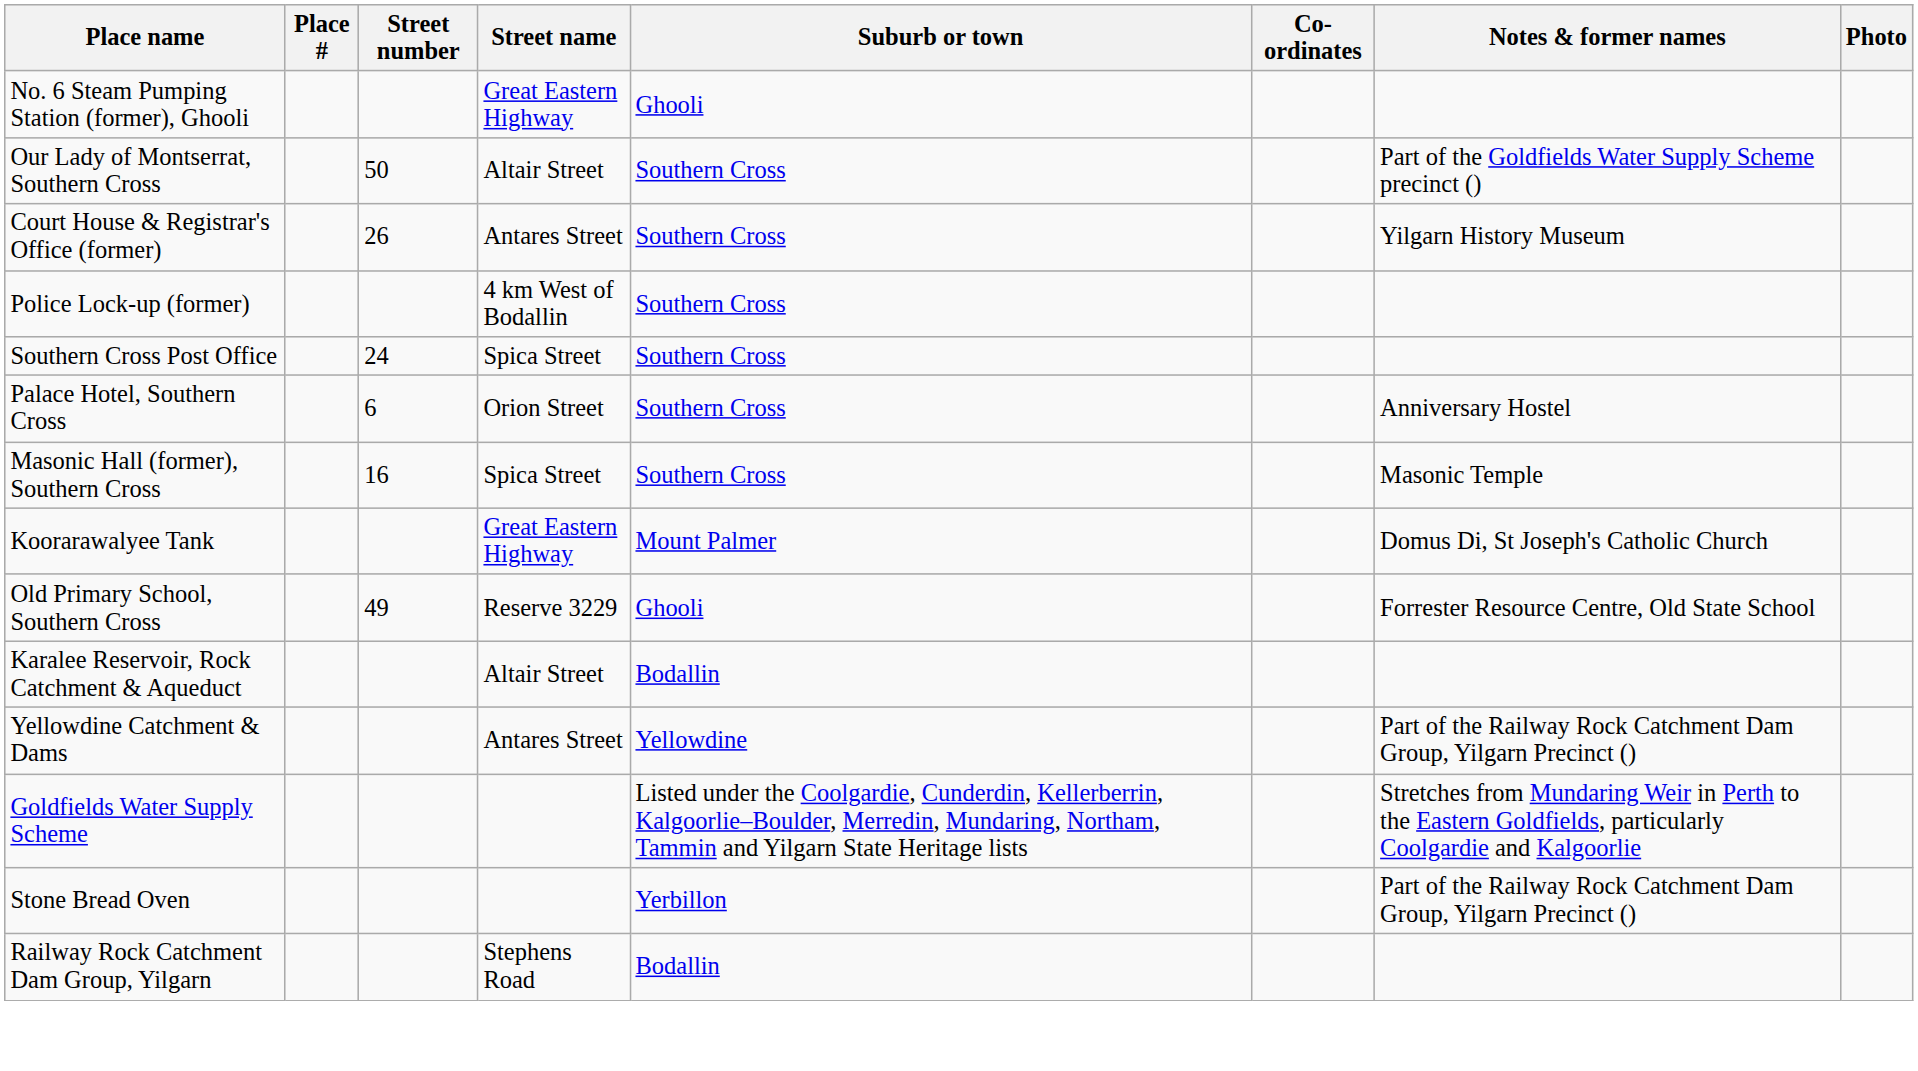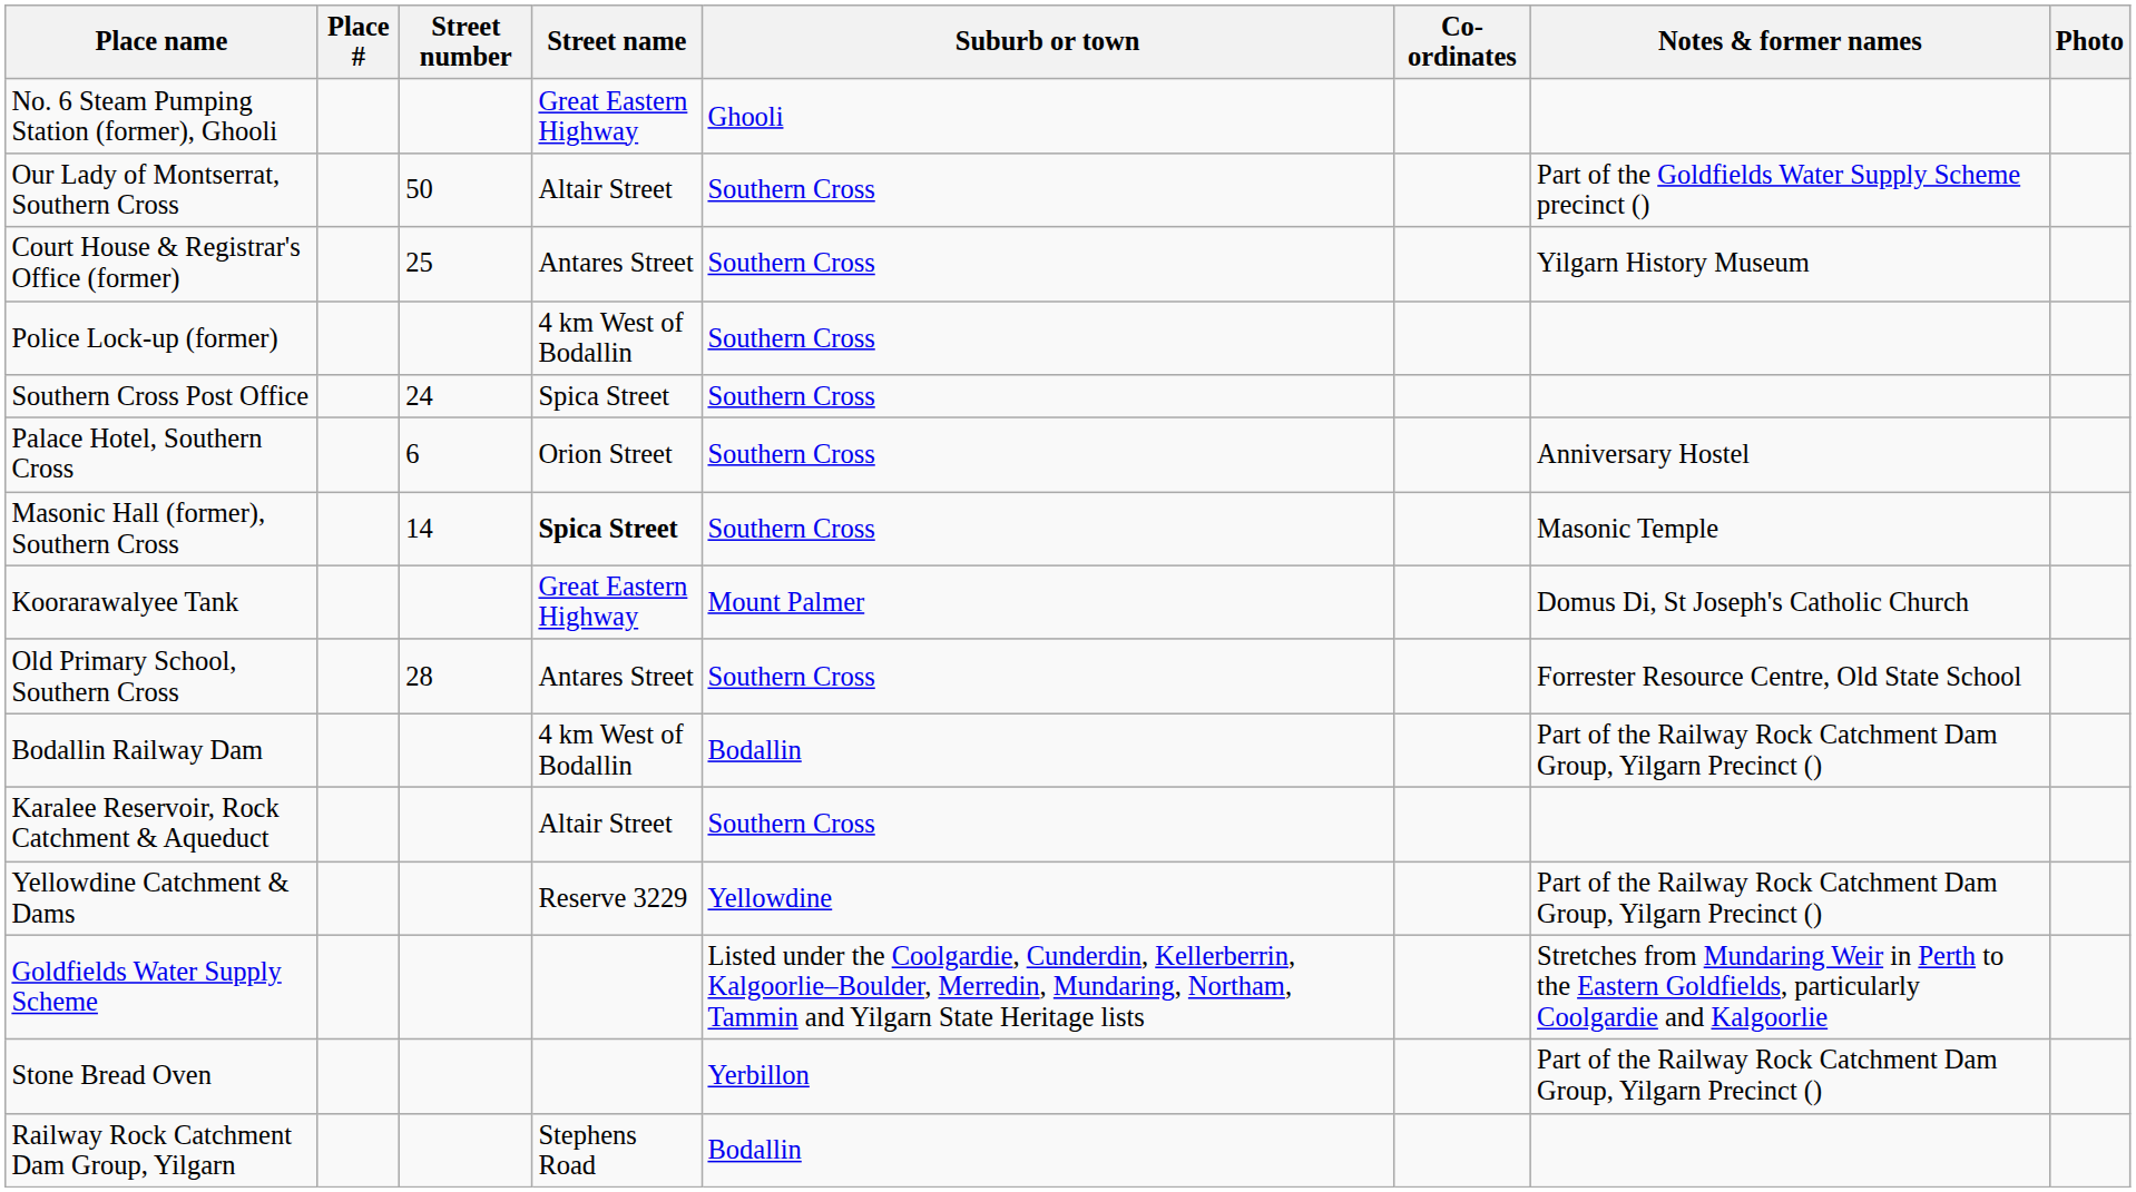Court House & Registrar's Office (former) | Street number: 26 -> 25
Masonic Hall (former), Southern Cross | Street number: 16 -> 14
Masonic Hall (former), Southern Cross | Street name: normal -> bold
Old Primary School, Southern Cross | Street number: 49 -> 28
Old Primary School, Southern Cross | Street name: Reserve 3229 -> Antares Street
Old Primary School, Southern Cross | Suburb or town: Ghooli -> Southern Cross
+ row: Bodallin Railway Dam | 4 km West of Bodallin | Bodallin | Part of the Railway Rock Catchment Dam Group, Yilgarn Precinct ()
Karalee Reservoir, Rock Catchment & Aqueduct | Suburb or town: Bodallin -> Southern Cross
Yellowdine Catchment & Dams | Street name: Antares Street -> Reserve 3229
